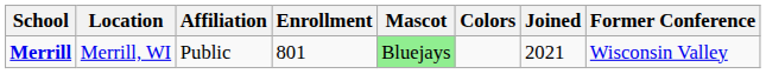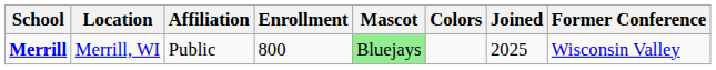Merrill | Enrollment: 801 -> 800
Merrill | Joined: 2021 -> 2025
